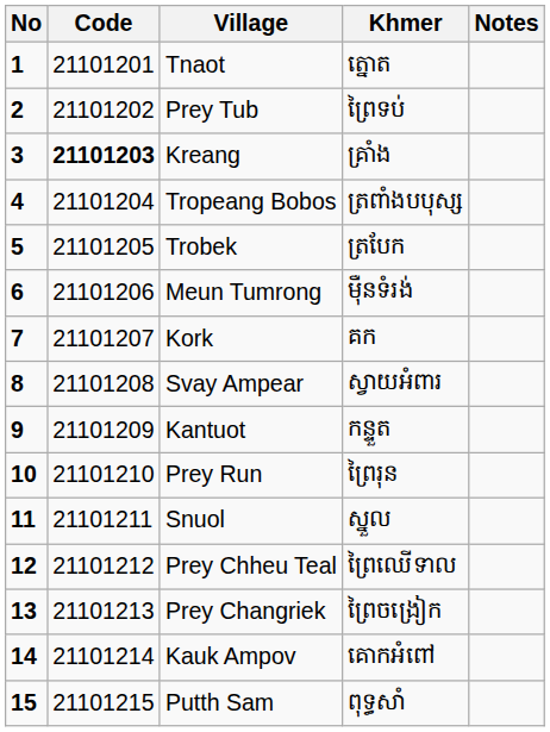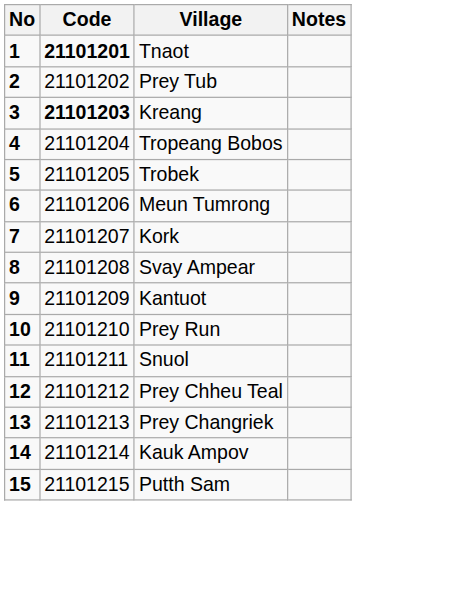- column: Khmer | ត្នោត | ព្រៃទប់ | គ្រាំង | ត្រពាំងបបុស្ស | ត្របែក | ម៉ឺនទំរង់ | គក | ស្វាយអំពារ | កន្ទួត | ព្រៃរុន | ស្នួល | ព្រៃឈើទាល | ព្រៃចង្រៀក | គោកអំពៅ | ពុទ្ធសាំ
Tnaot | Code: normal -> bold
